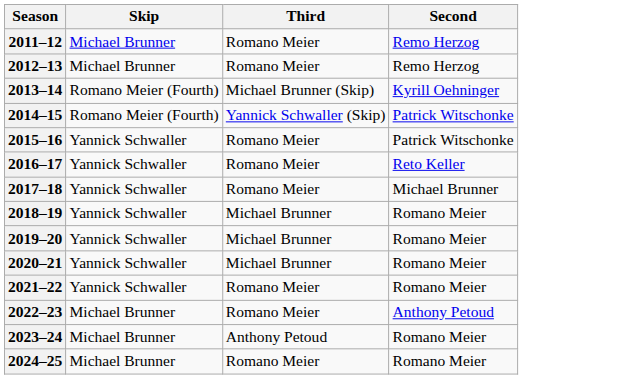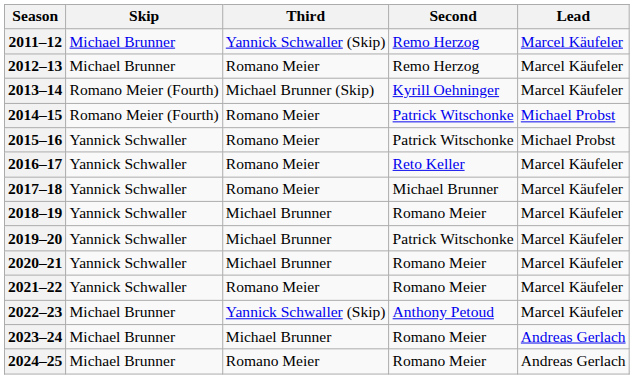+ column: Lead | Marcel Käufeler | Marcel Käufeler | Marcel Käufeler | Michael Probst | Michael Probst | Marcel Käufeler | Marcel Käufeler | Marcel Käufeler | Marcel Käufeler | Marcel Käufeler | Marcel Käufeler | Marcel Käufeler | Andreas Gerlach | Andreas Gerlach
2011–12 | Third: Romano Meier -> Yannick Schwaller (Skip)
2014–15 | Third: Yannick Schwaller (Skip) -> Romano Meier
2019–20 | Second: Romano Meier -> Patrick Witschonke
2022–23 | Third: Romano Meier -> Yannick Schwaller (Skip)
2023–24 | Third: Anthony Petoud -> Michael Brunner
